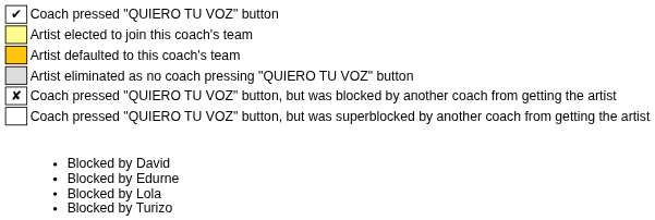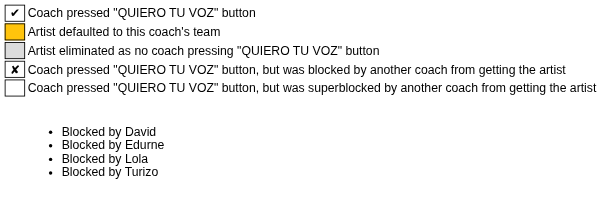- row: Artist elected to join this coach's team
